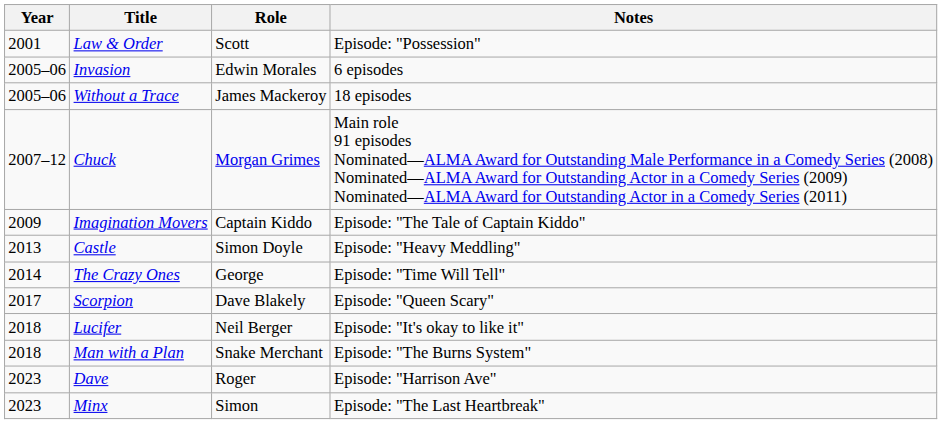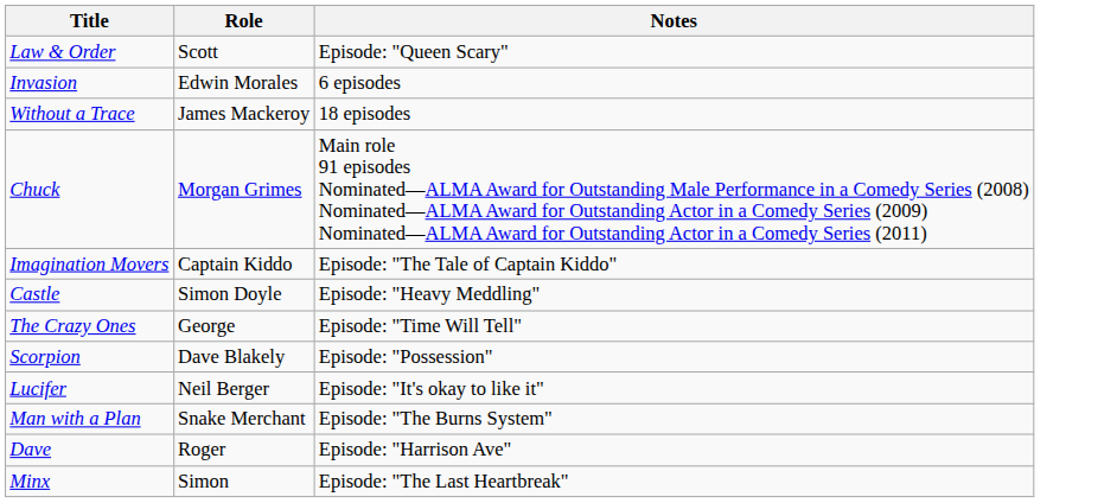- column: Year | 2001 | 2005–06 | 2005–06 | 2007–12 | 2009 | 2013 | 2014 | 2017 | 2018 | 2018 | 2023 | 2023
Law & Order | Notes: Episode: "Possession" -> Episode: "Queen Scary"
Scorpion | Notes: Episode: "Queen Scary" -> Episode: "Possession"
